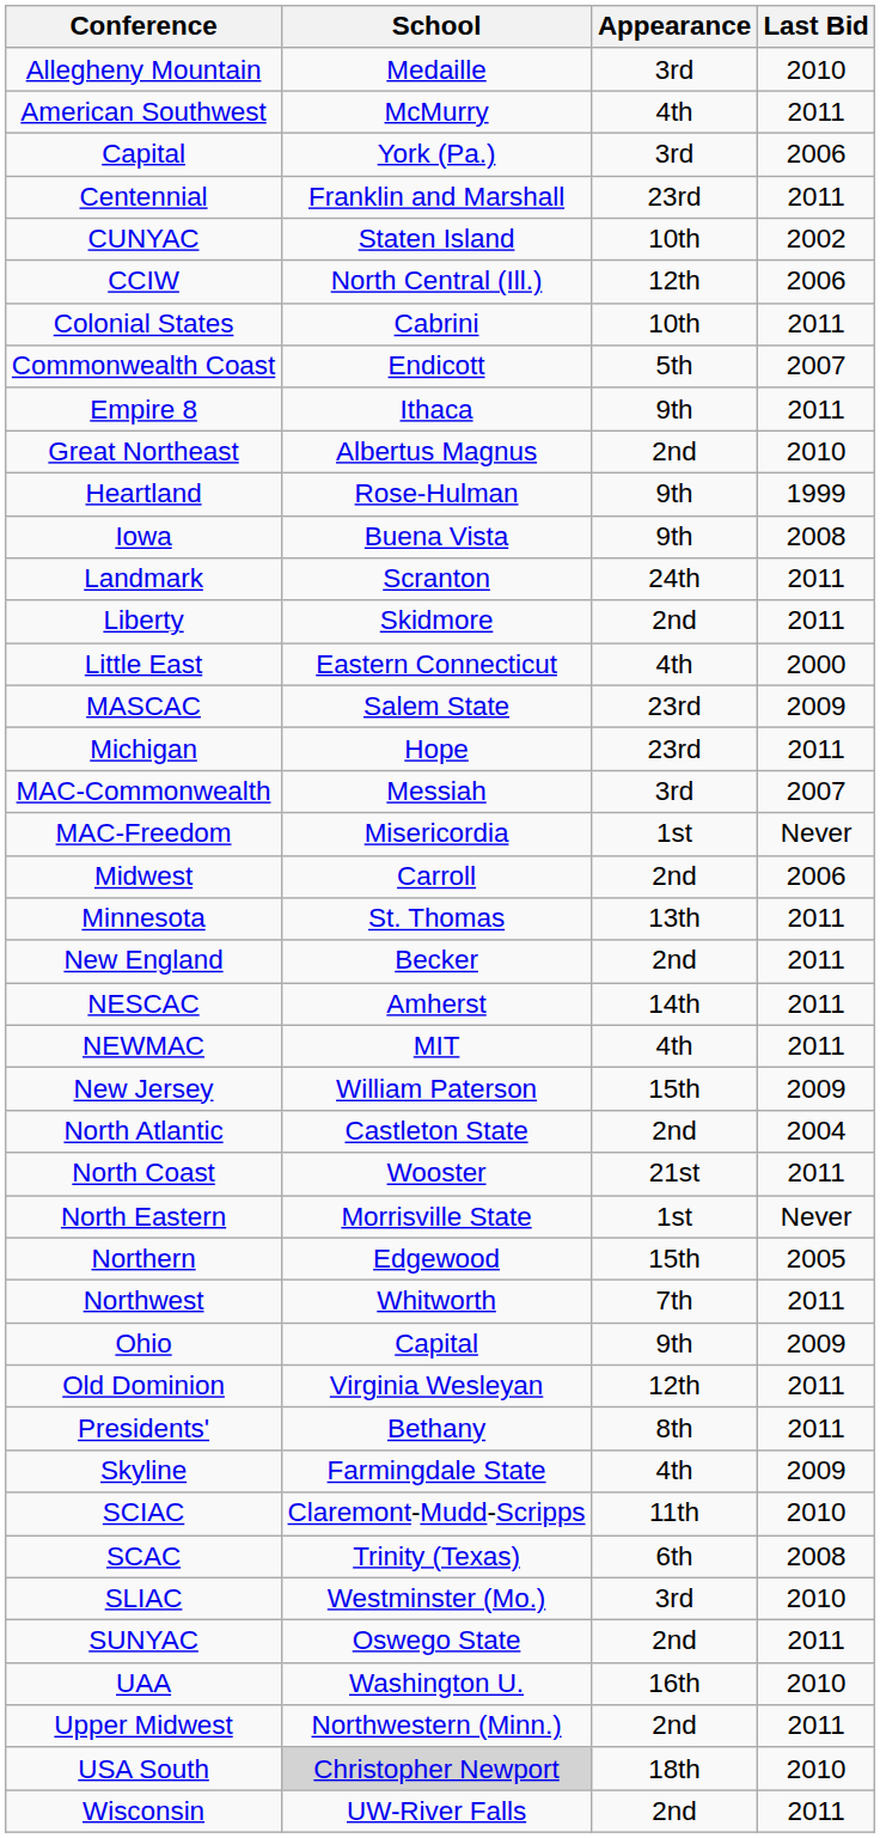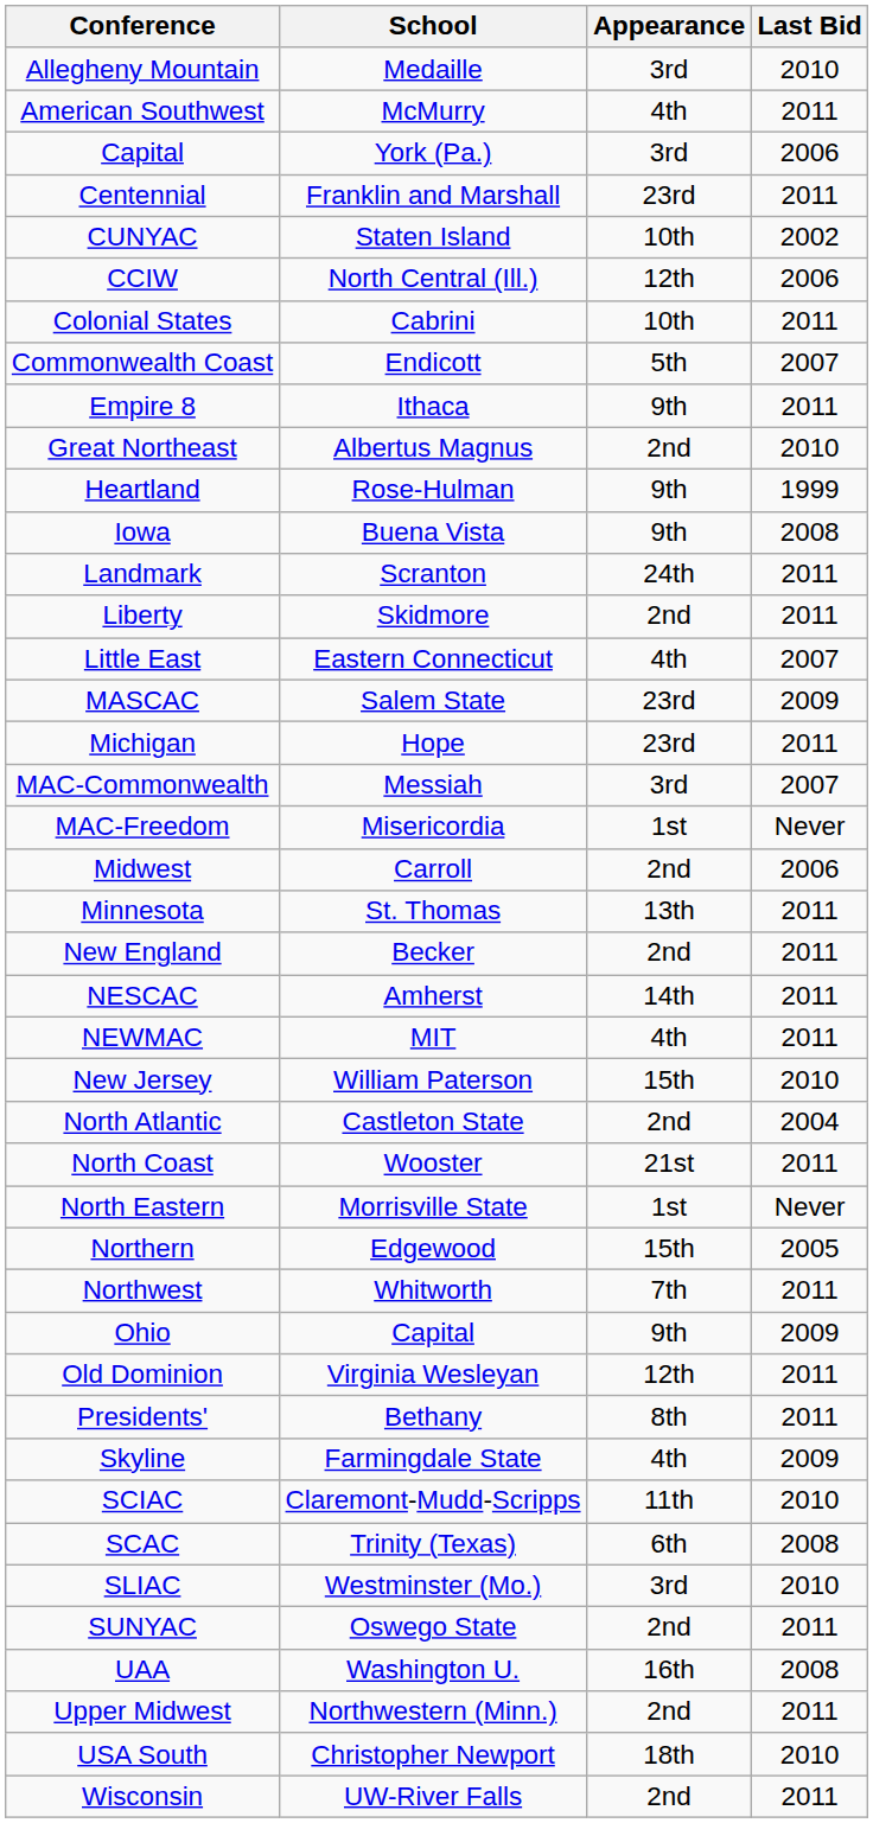Little East | Last Bid: 2000 -> 2007
New Jersey | Last Bid: 2009 -> 2010
UAA | Last Bid: 2010 -> 2008
USA South | School: lightgrey background -> no background
